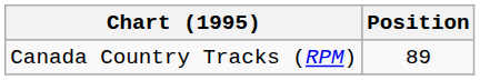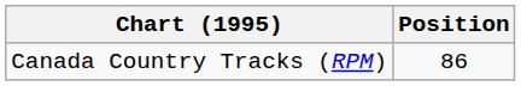Canada Country Tracks (RPM) | Position: 89 -> 86
